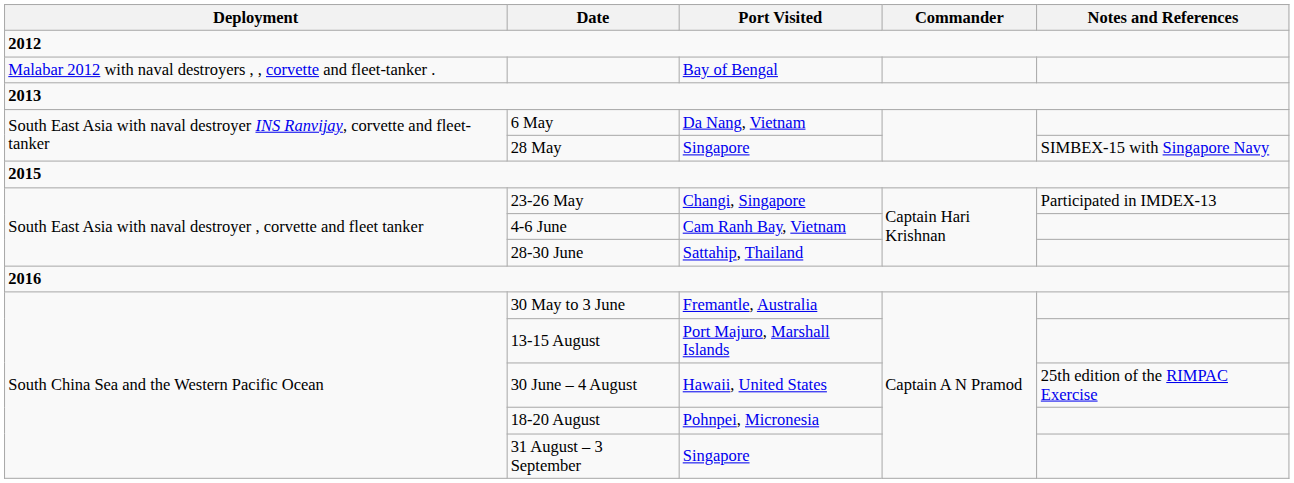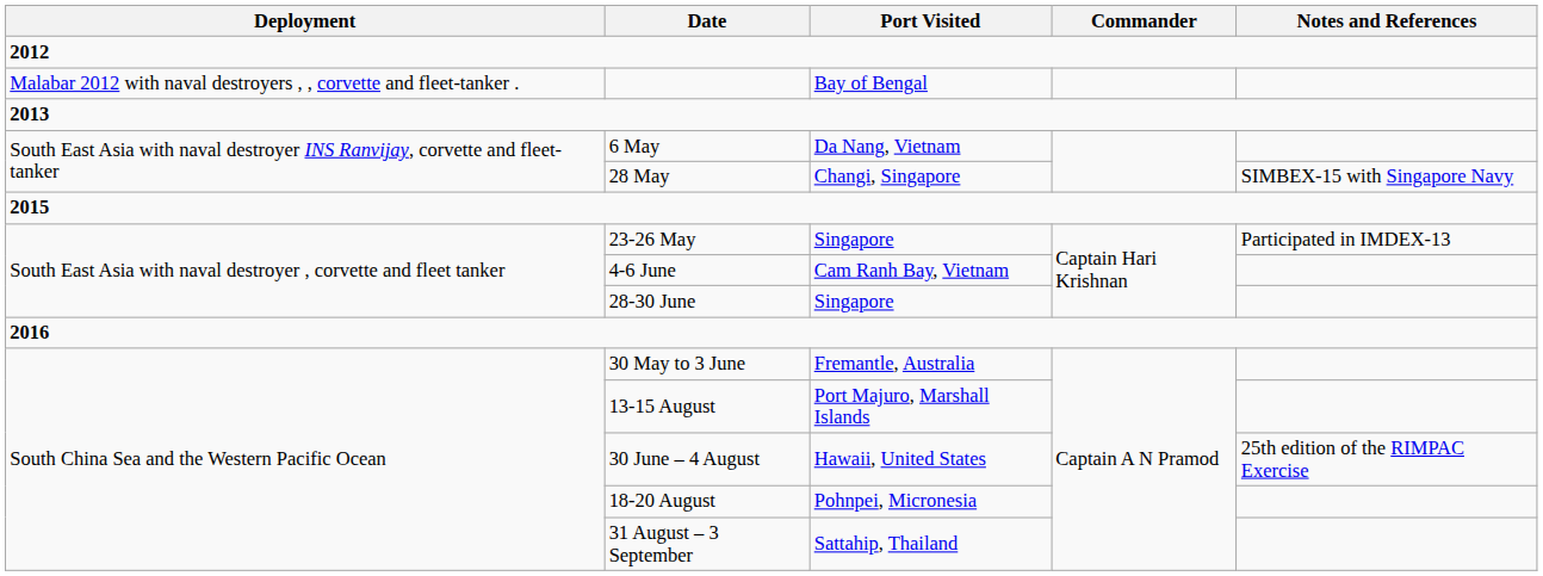28 May | Port Visited: Singapore -> Changi, Singapore
23-26 May | Port Visited: Changi, Singapore -> Singapore
28-30 June | Port Visited: Sattahip, Thailand -> Singapore
31 August – 3 September | Port Visited: Singapore -> Sattahip, Thailand
